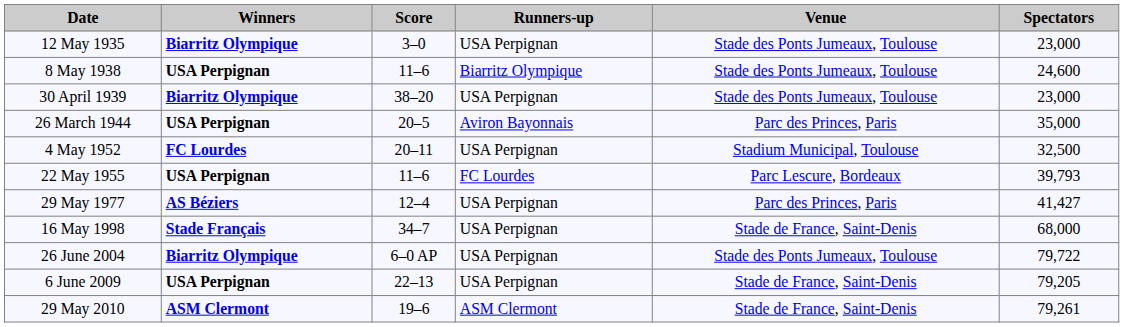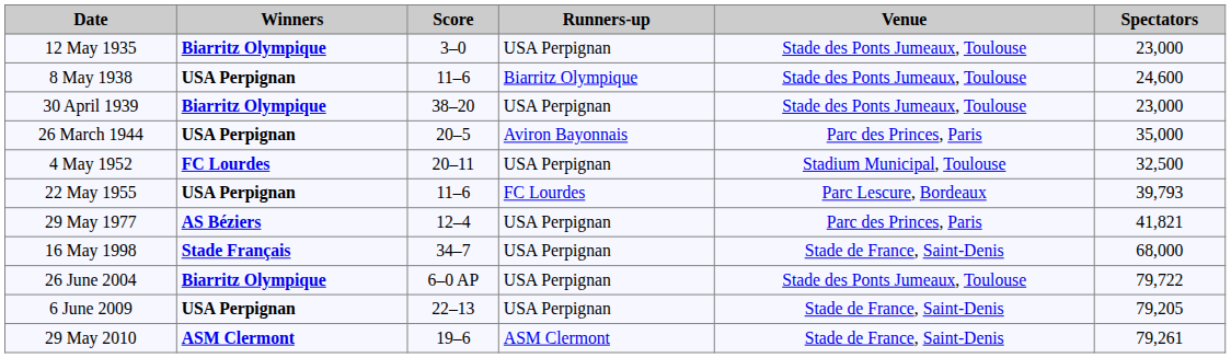29 May 1977 | Spectators: 41,427 -> 41,821
